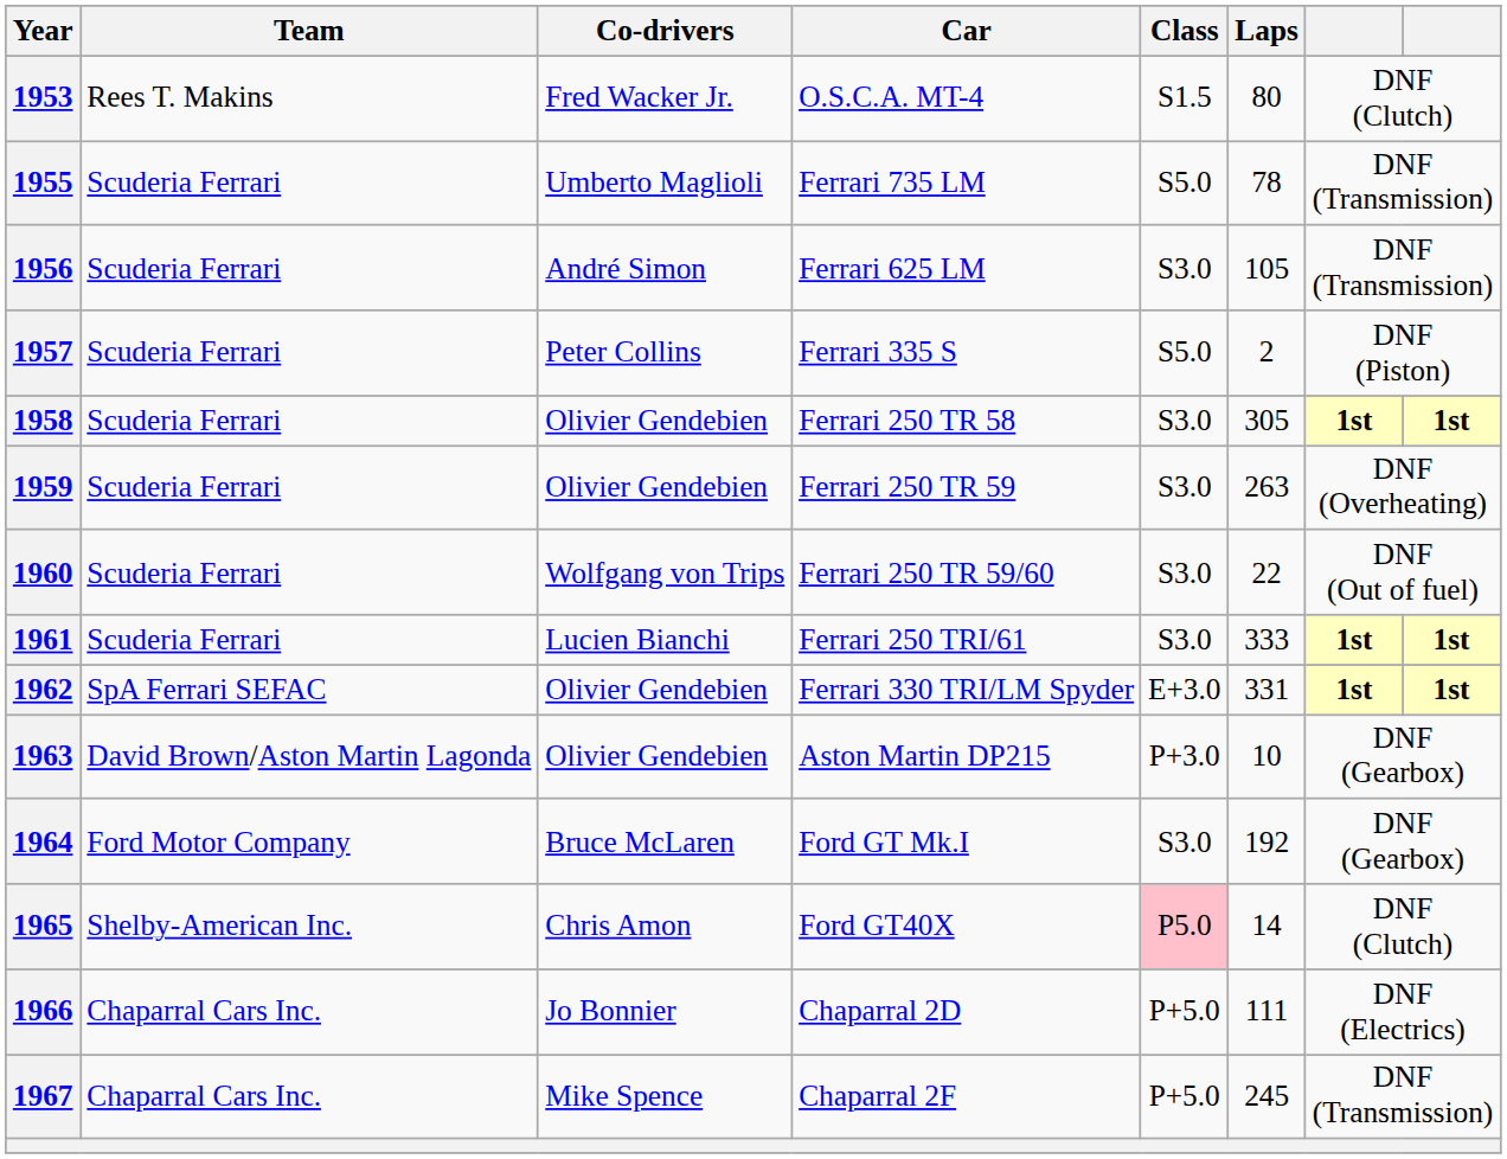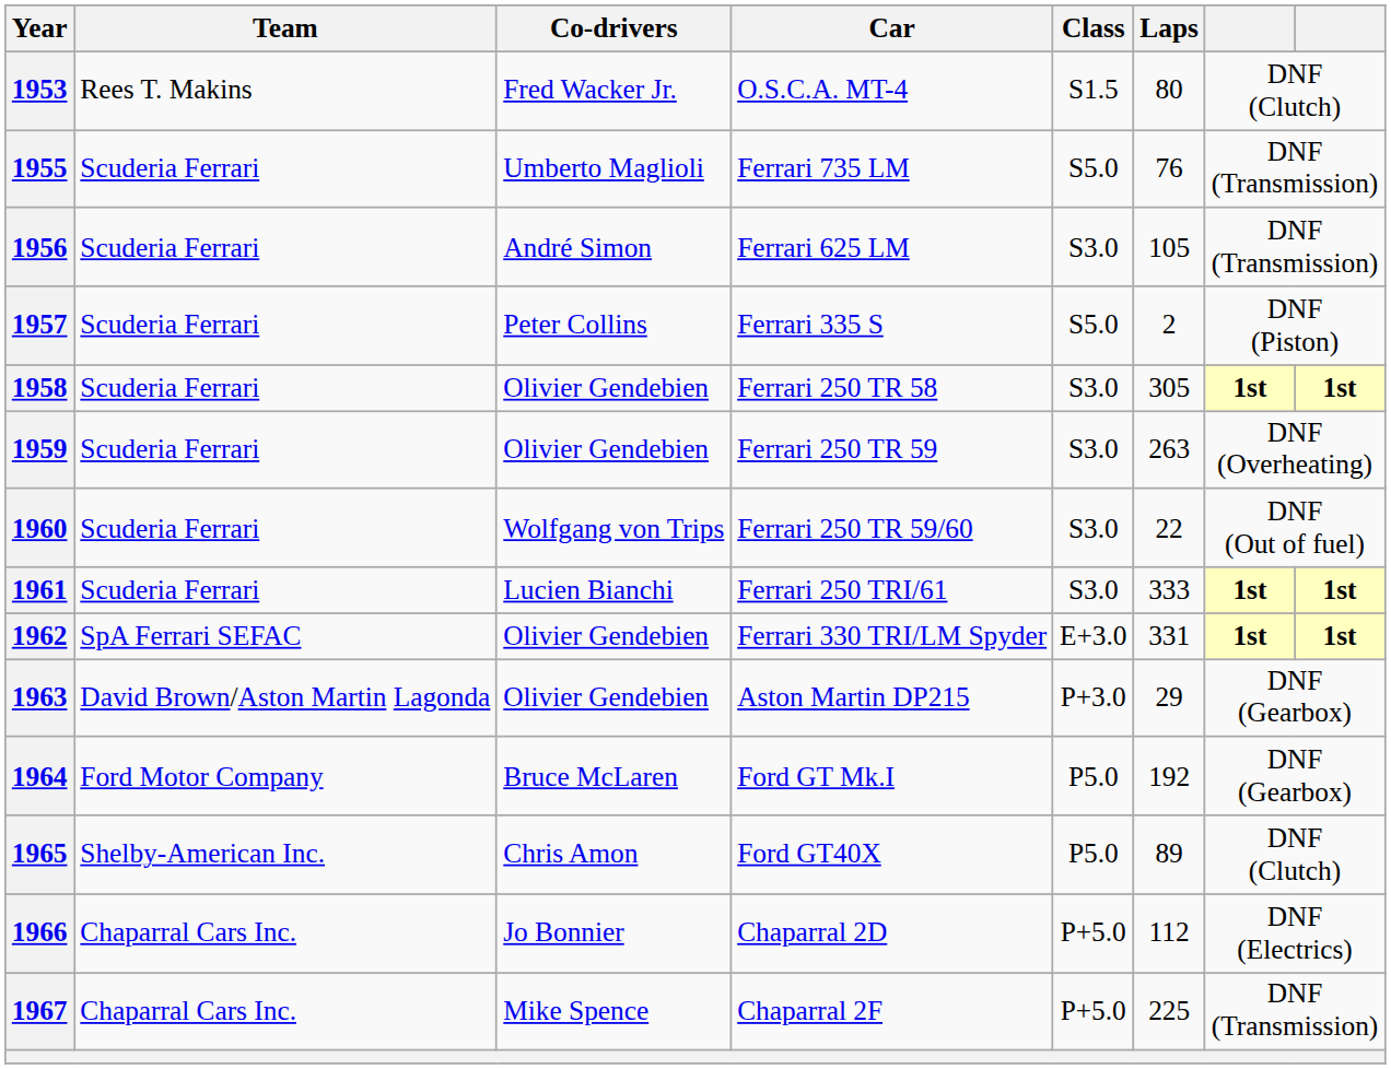1955 | Laps: 78 -> 76
1963 | Laps: 10 -> 29
1964 | Class: S3.0 -> P5.0
1965 | Class: pink background -> no background
1965 | Laps: 14 -> 89
1966 | Laps: 111 -> 112
1967 | Laps: 245 -> 225
